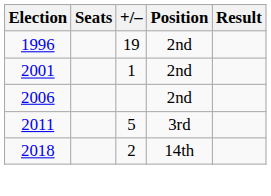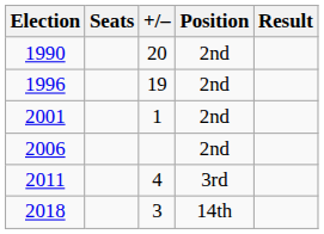+ row: 1990 | 20 | 2nd
2011 | +/–: 5 -> 4
2018 | +/–: 2 -> 3
